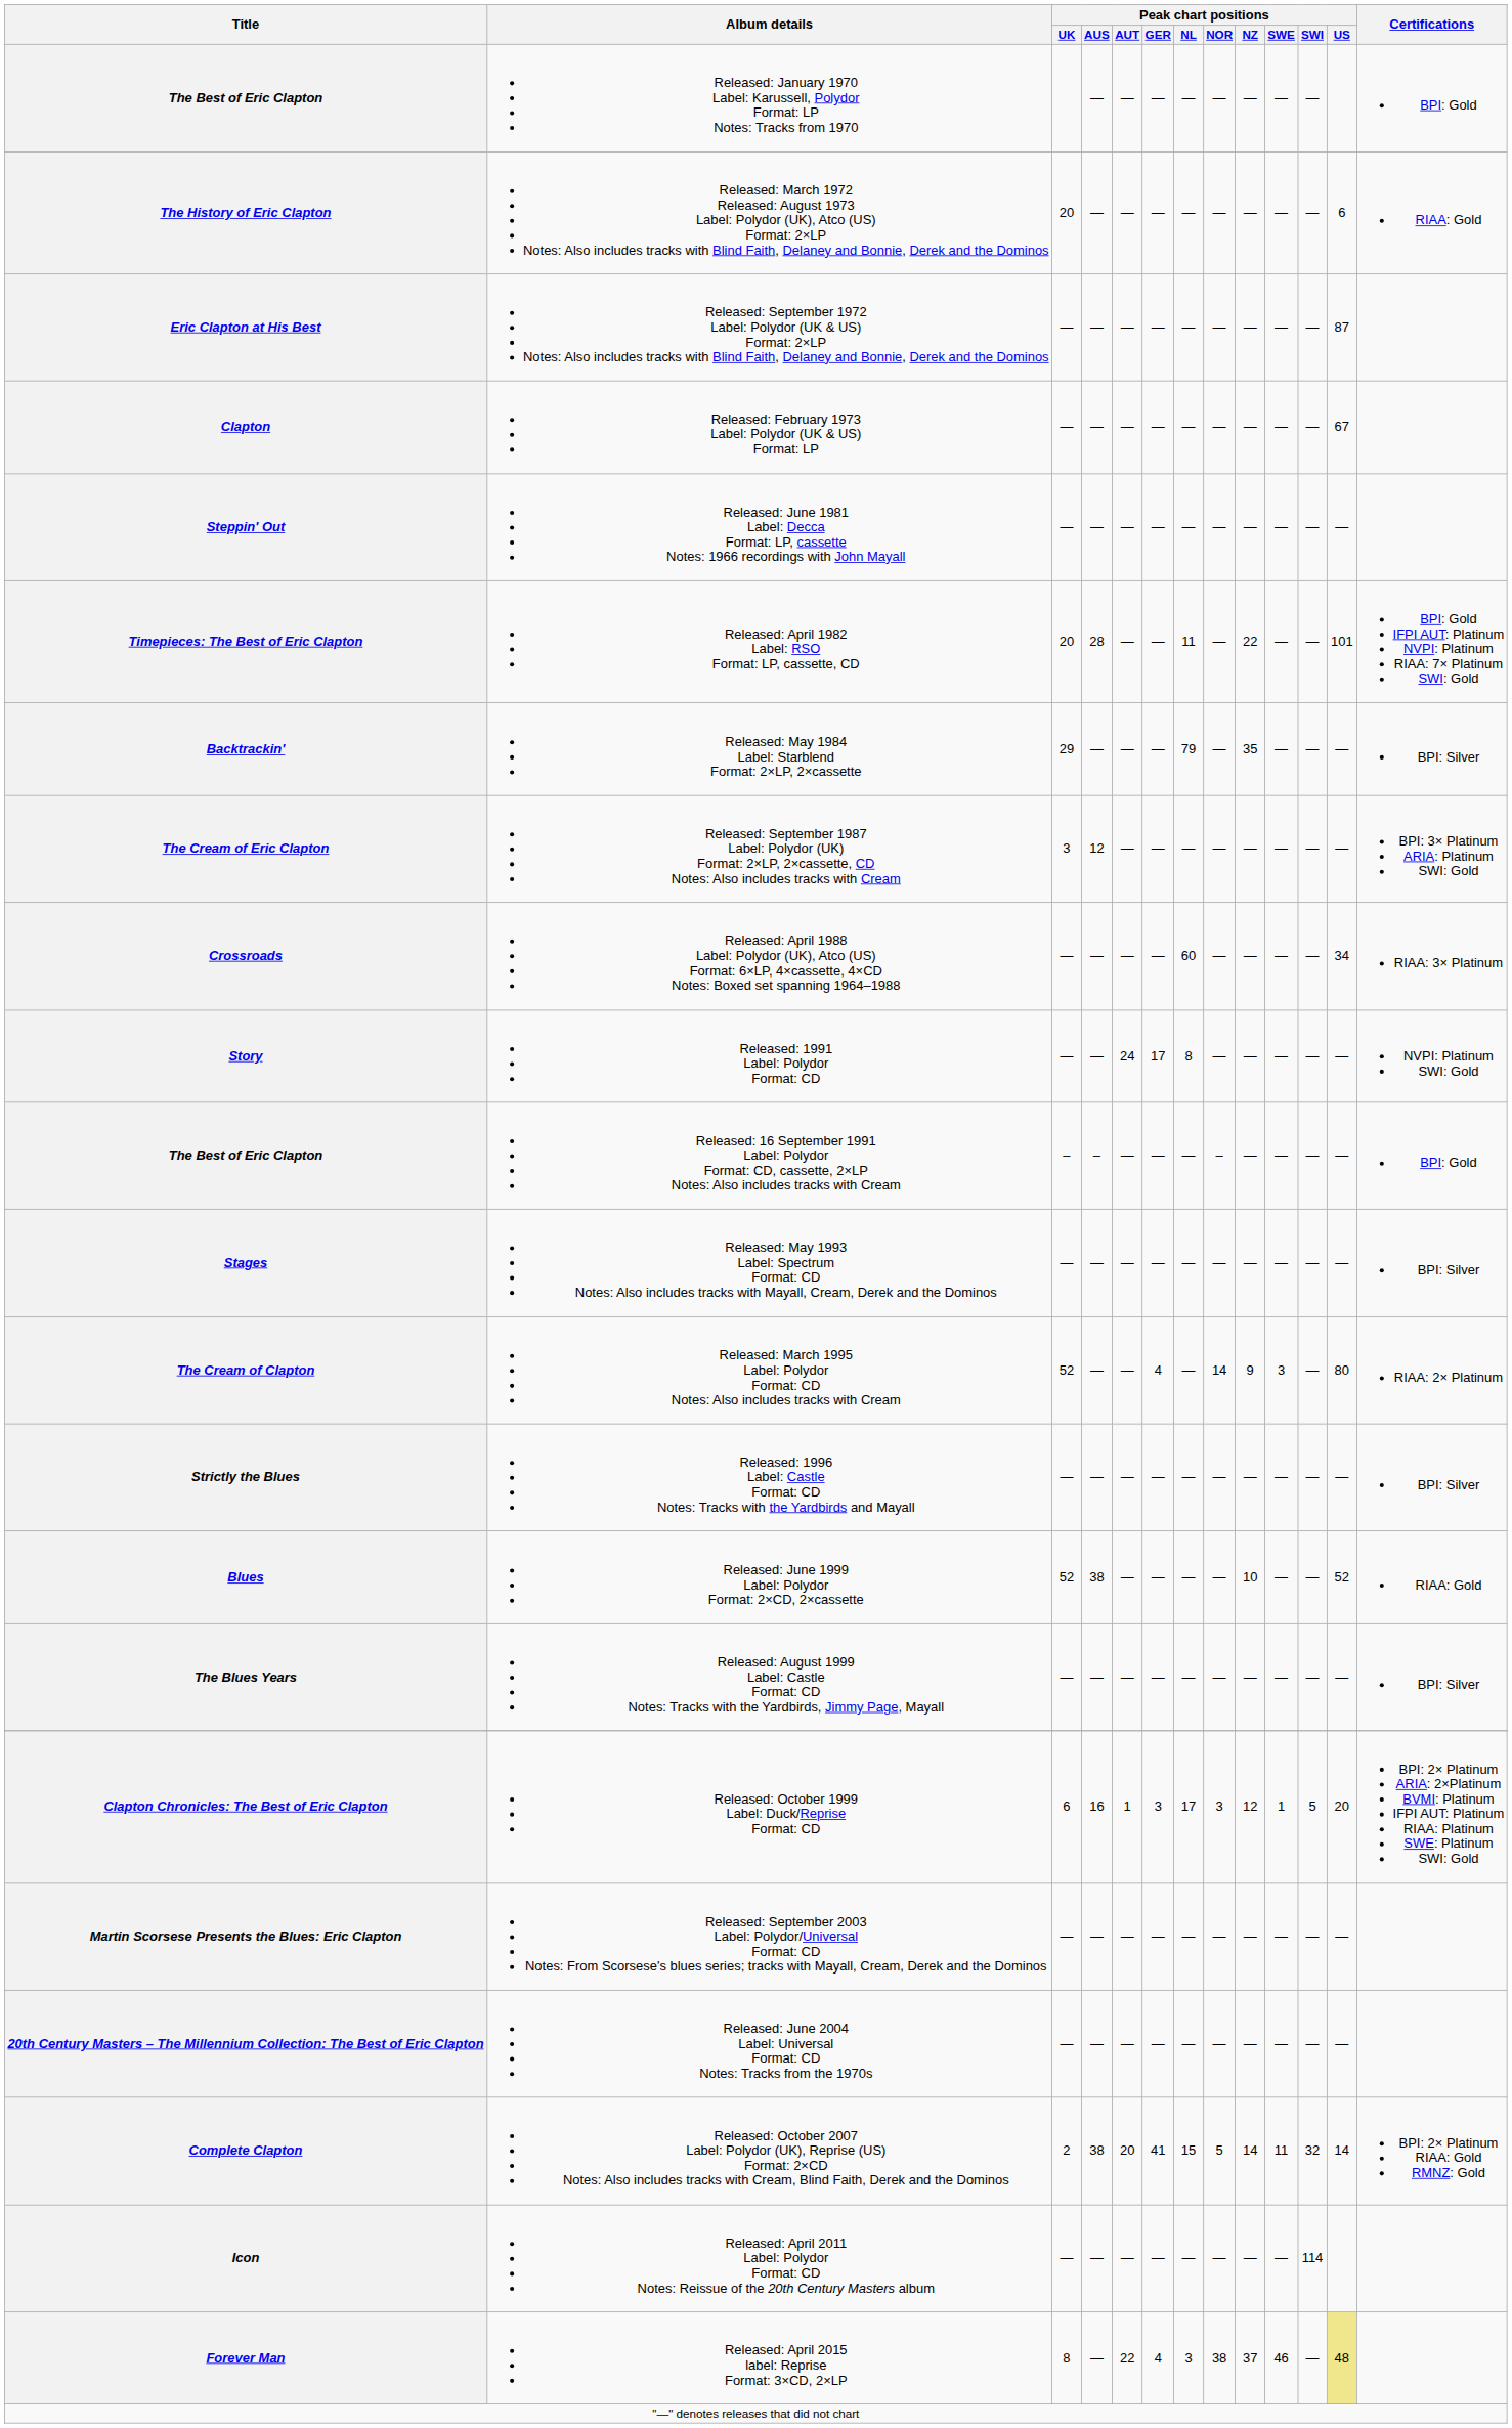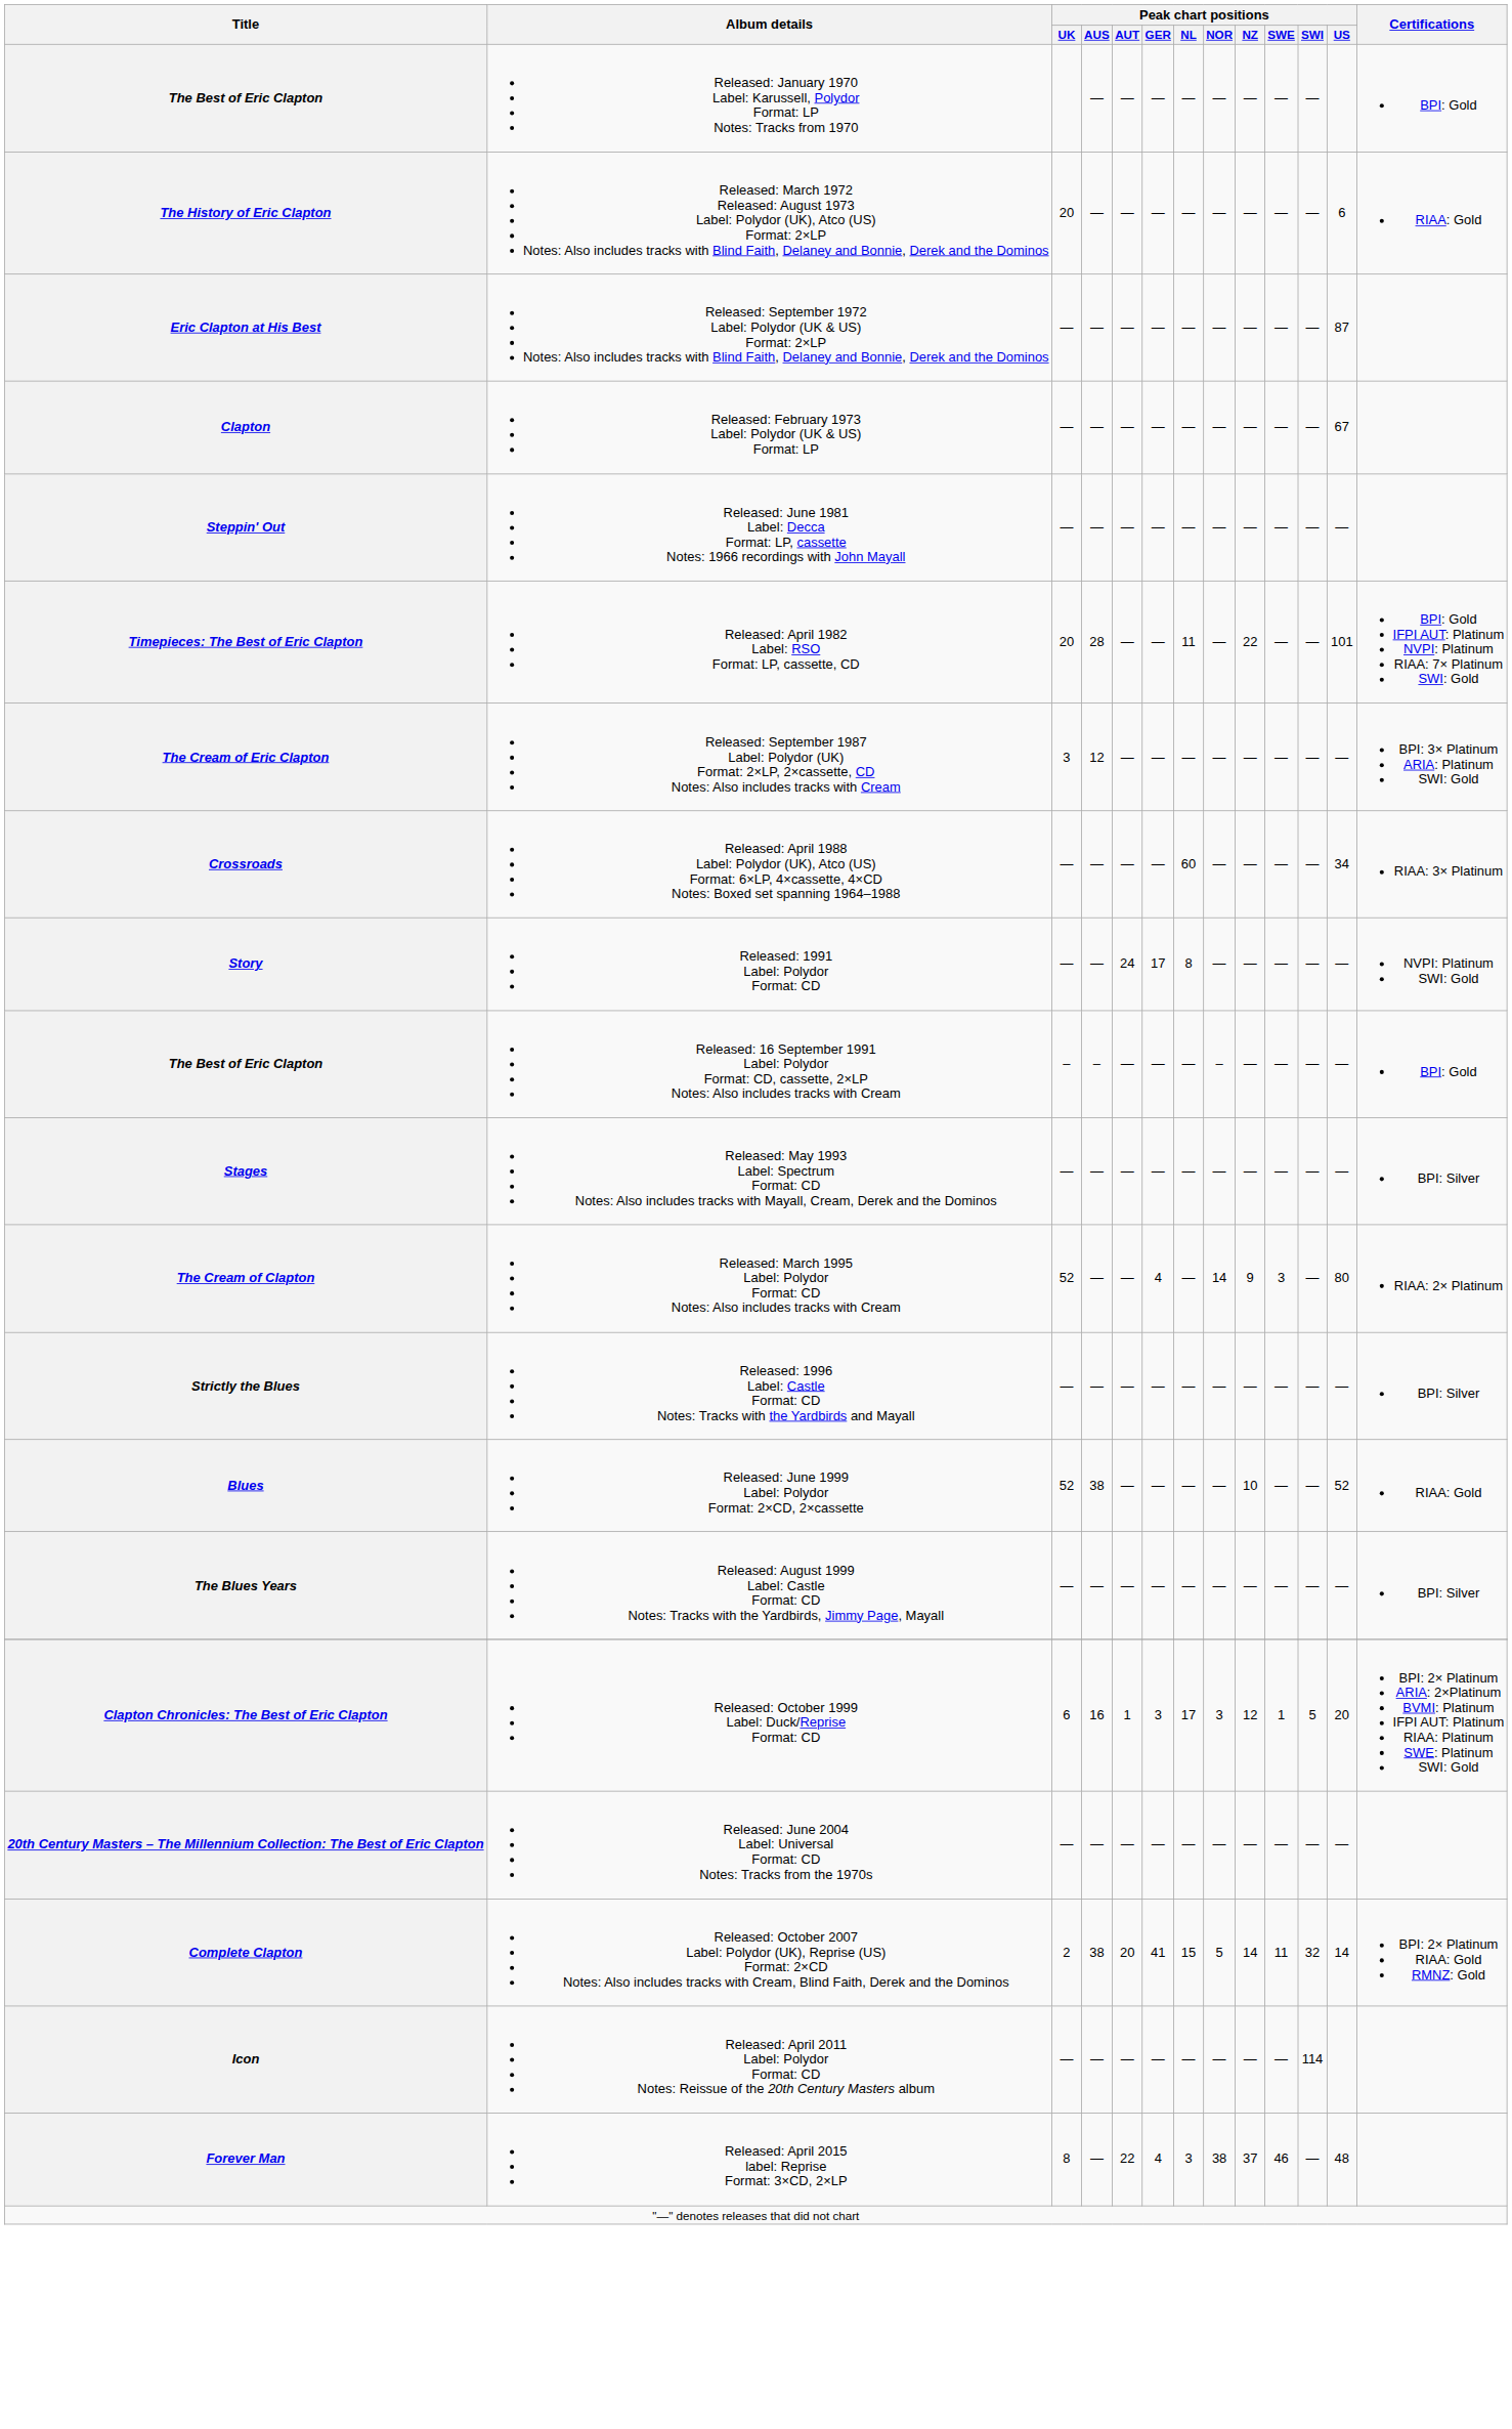- row: Backtrackin' | Released: May 1984 Label: Starblend Format: 2×LP, 2×cassette | 29 | — | — | — | 79 | — | 35 | — | — | — | BPI: Silver
- row: Martin Scorsese Presents the Blues: Eric Clapton | Released: September 2003 Label: Polydor/Universal Format: CD Notes: From Scorsese's blues series; tracks with Mayall, Cream, Derek and the Dominos | — | — | — | — | — | — | — | — | — | —
Forever Man | Peak chart positions / US: khaki background -> no background
